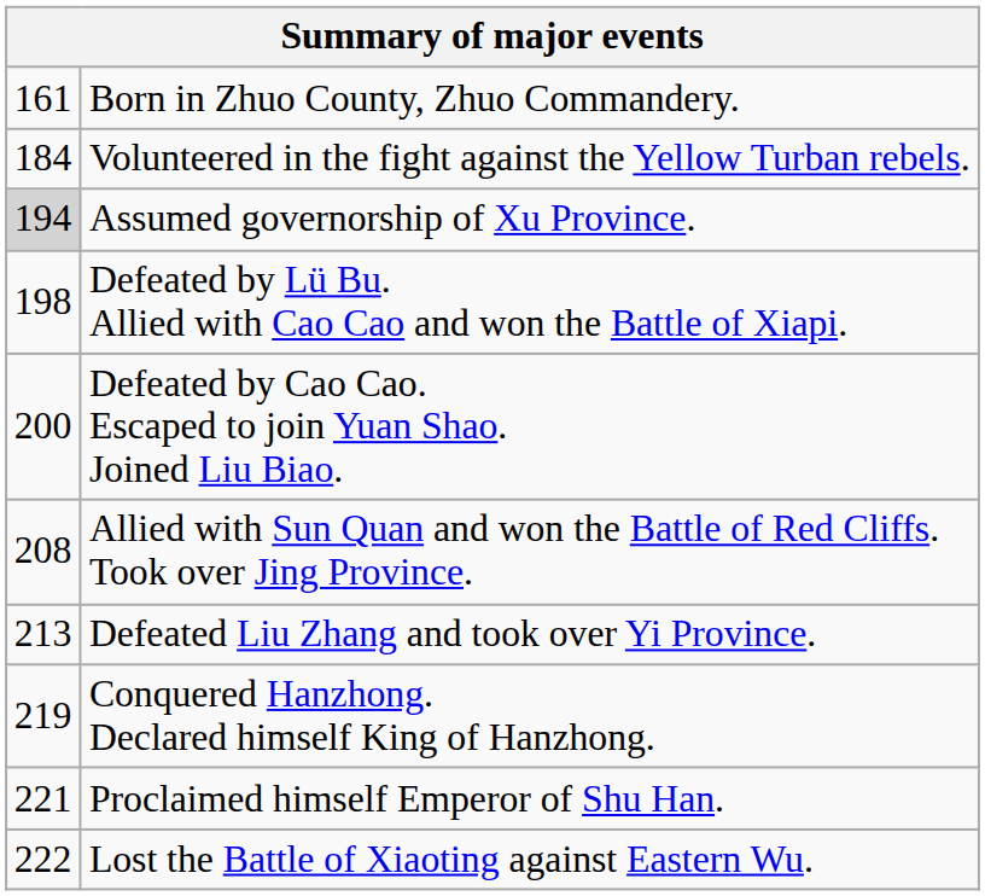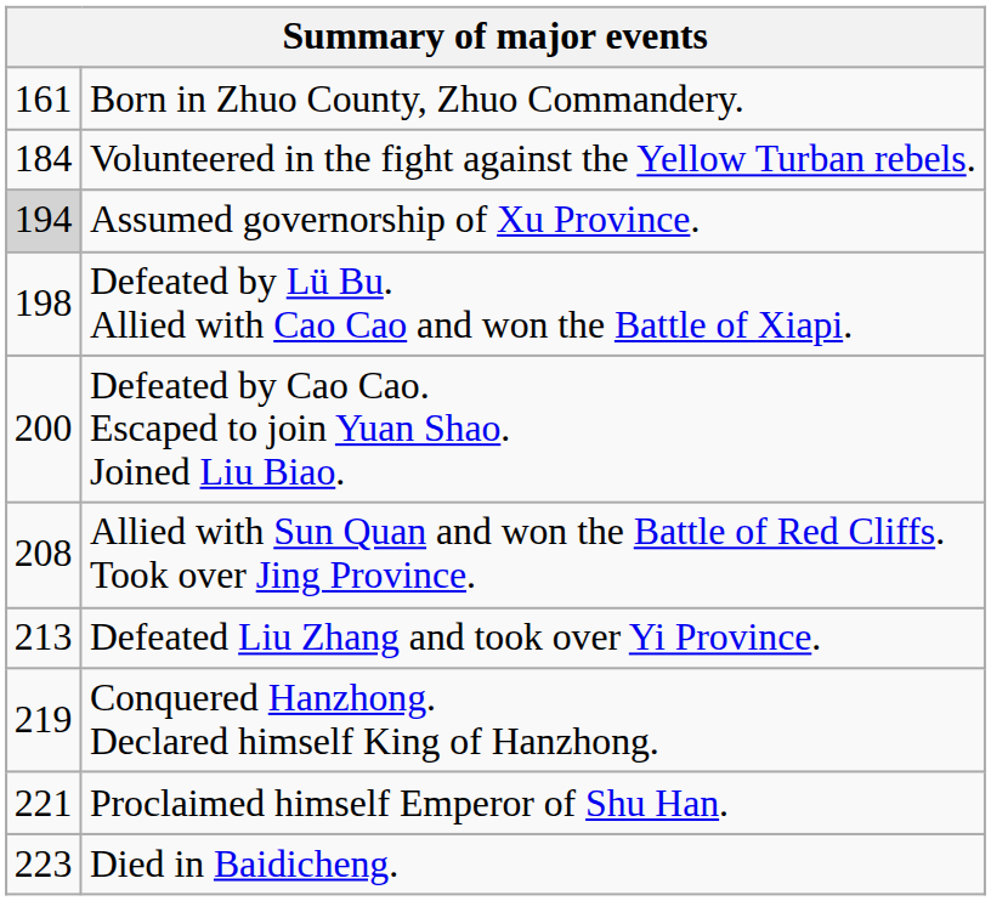- row: 222 | Lost the Battle of Xiaoting against Eastern Wu.
+ row: 223 | Died in Baidicheng.
